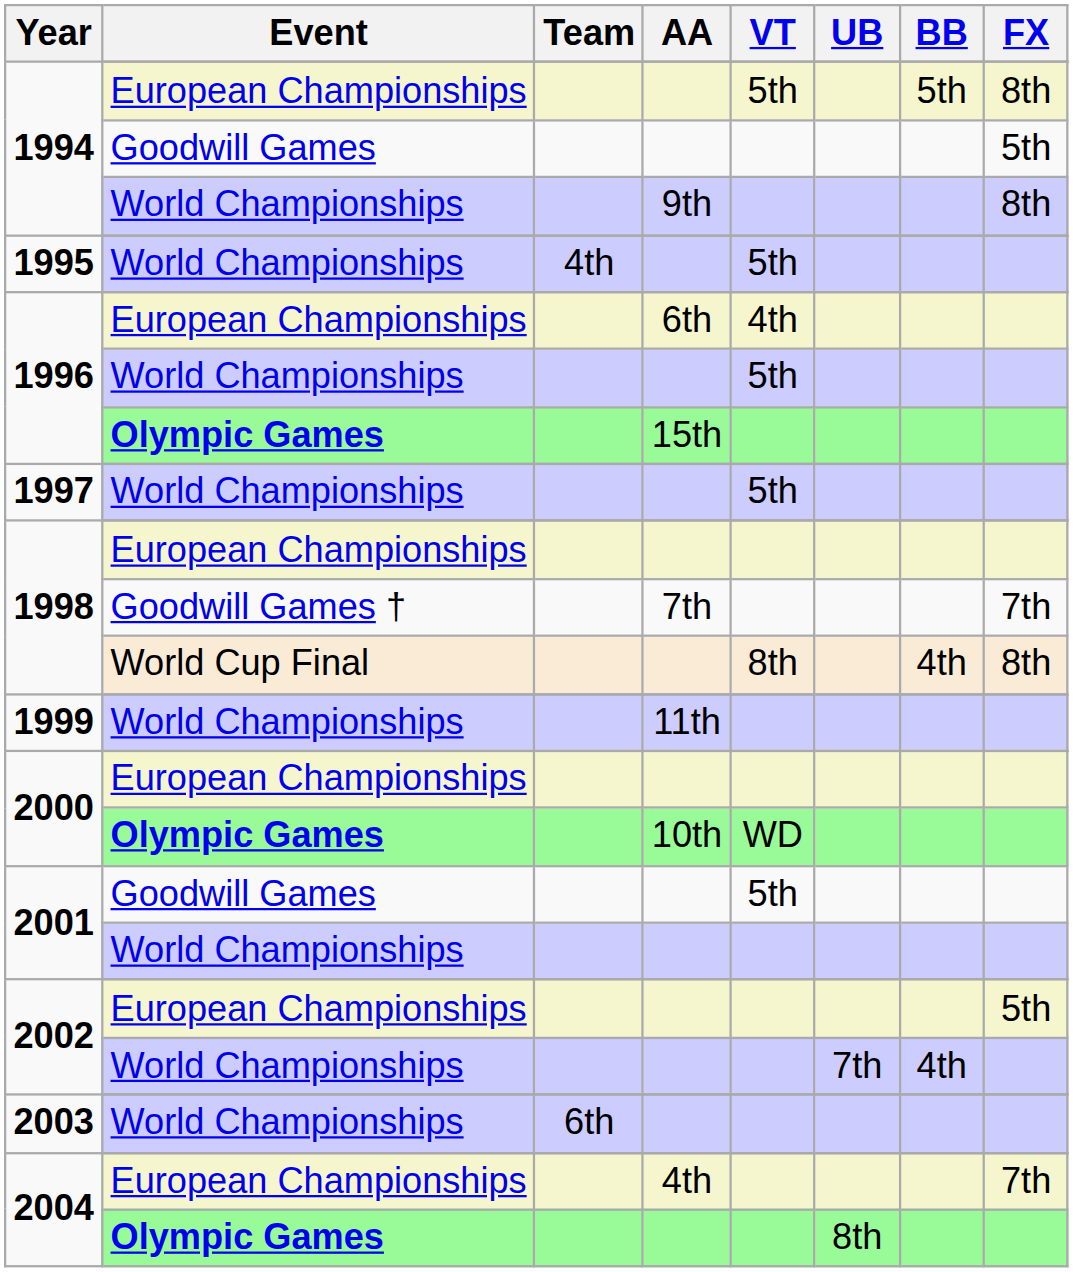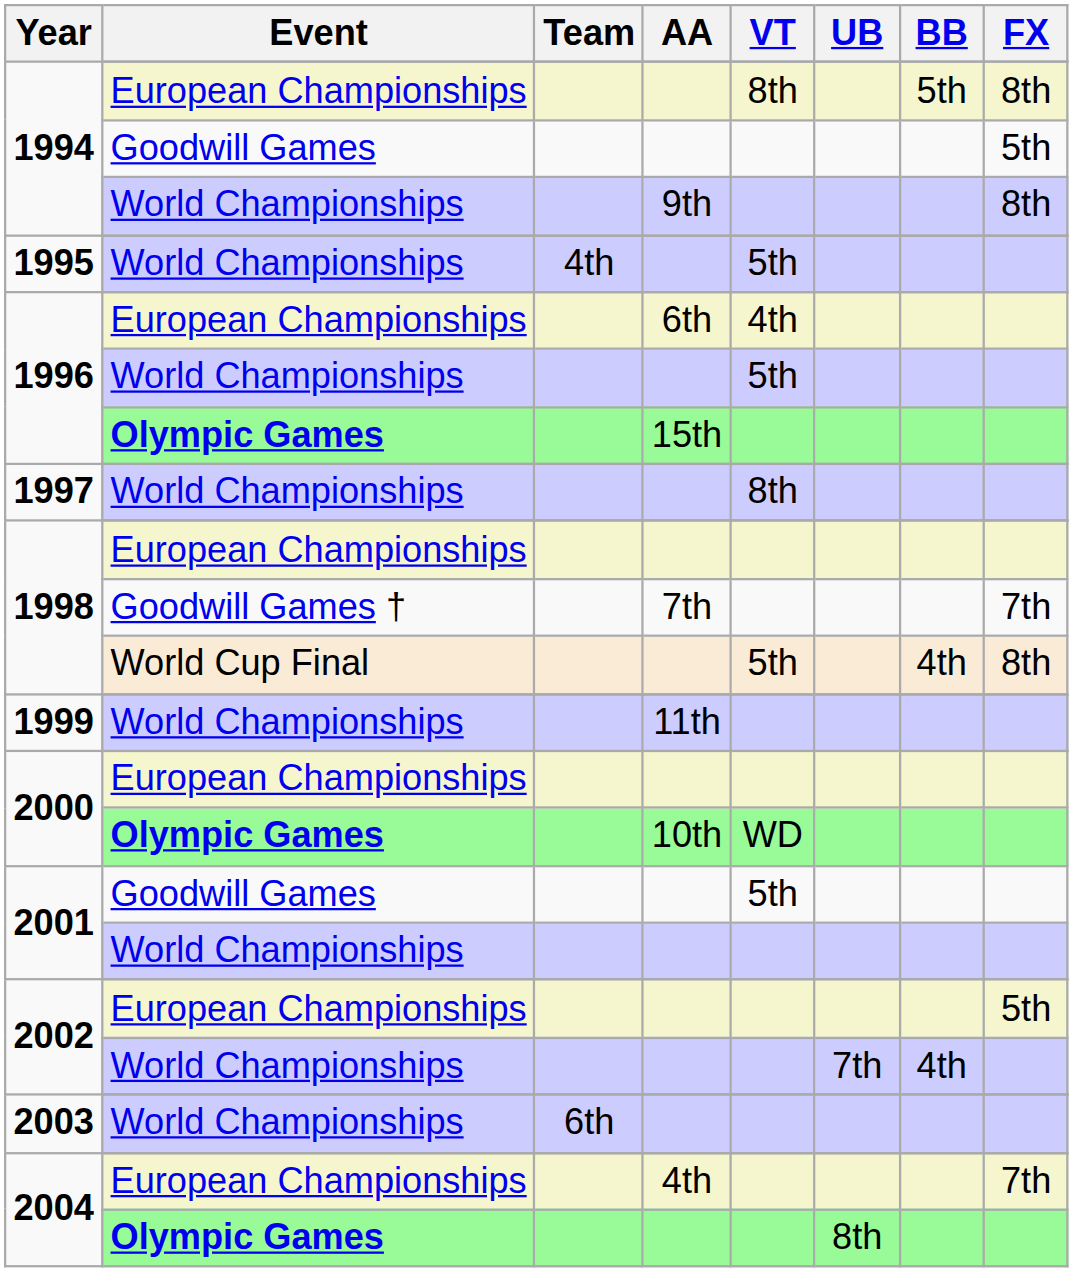1994 / European Championships | VT: 5th -> 8th
1997 / World Championships | VT: 5th -> 8th
1998 / World Cup Final | VT: 8th -> 5th
